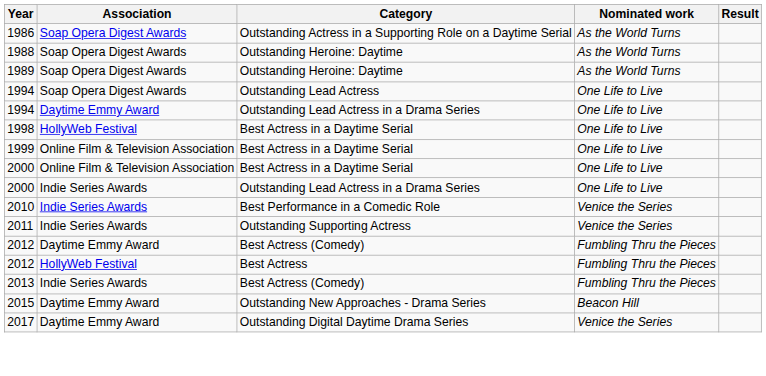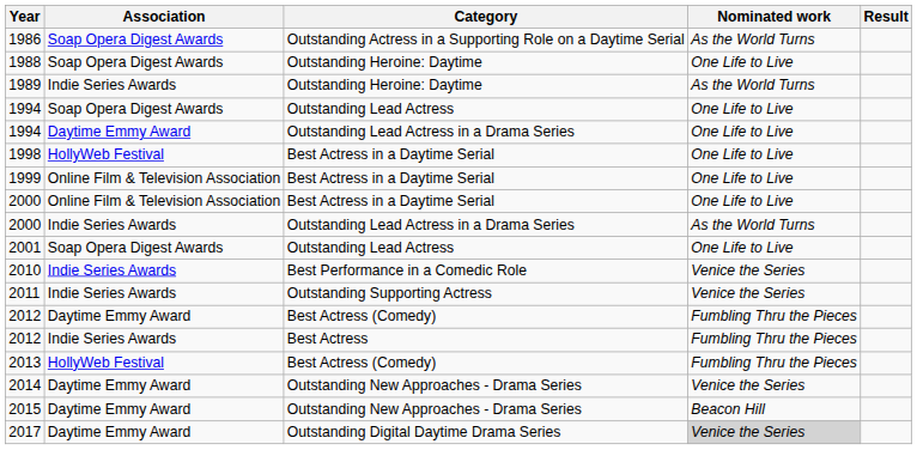1988 | Nominated work: As the World Turns -> One Life to Live
1989 | Association: Soap Opera Digest Awards -> Indie Series Awards
2000 / Outstanding Lead Actress in a Drama Series | Nominated work: One Life to Live -> As the World Turns
+ row: 2001 | Soap Opera Digest Awards | Outstanding Lead Actress | One Life to Live
2012 / Best Actress | Association: HollyWeb Festival -> Indie Series Awards
2013 | Association: Indie Series Awards -> HollyWeb Festival
+ row: 2014 | Daytime Emmy Award | Outstanding New Approaches - Drama Series | Venice the Series
2017 | Nominated work: no background -> lightgrey background
